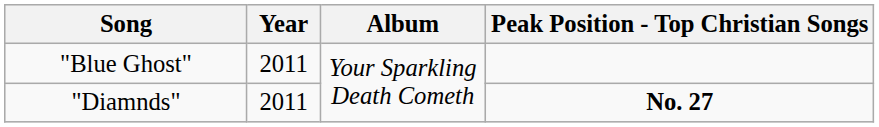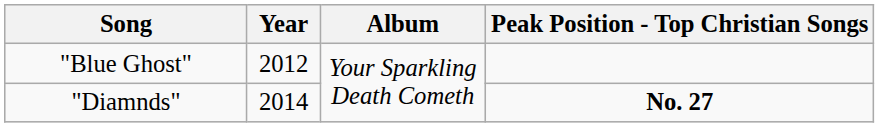"Blue Ghost" | Year: 2011 -> 2012
"Diamnds" | Year: 2011 -> 2014
